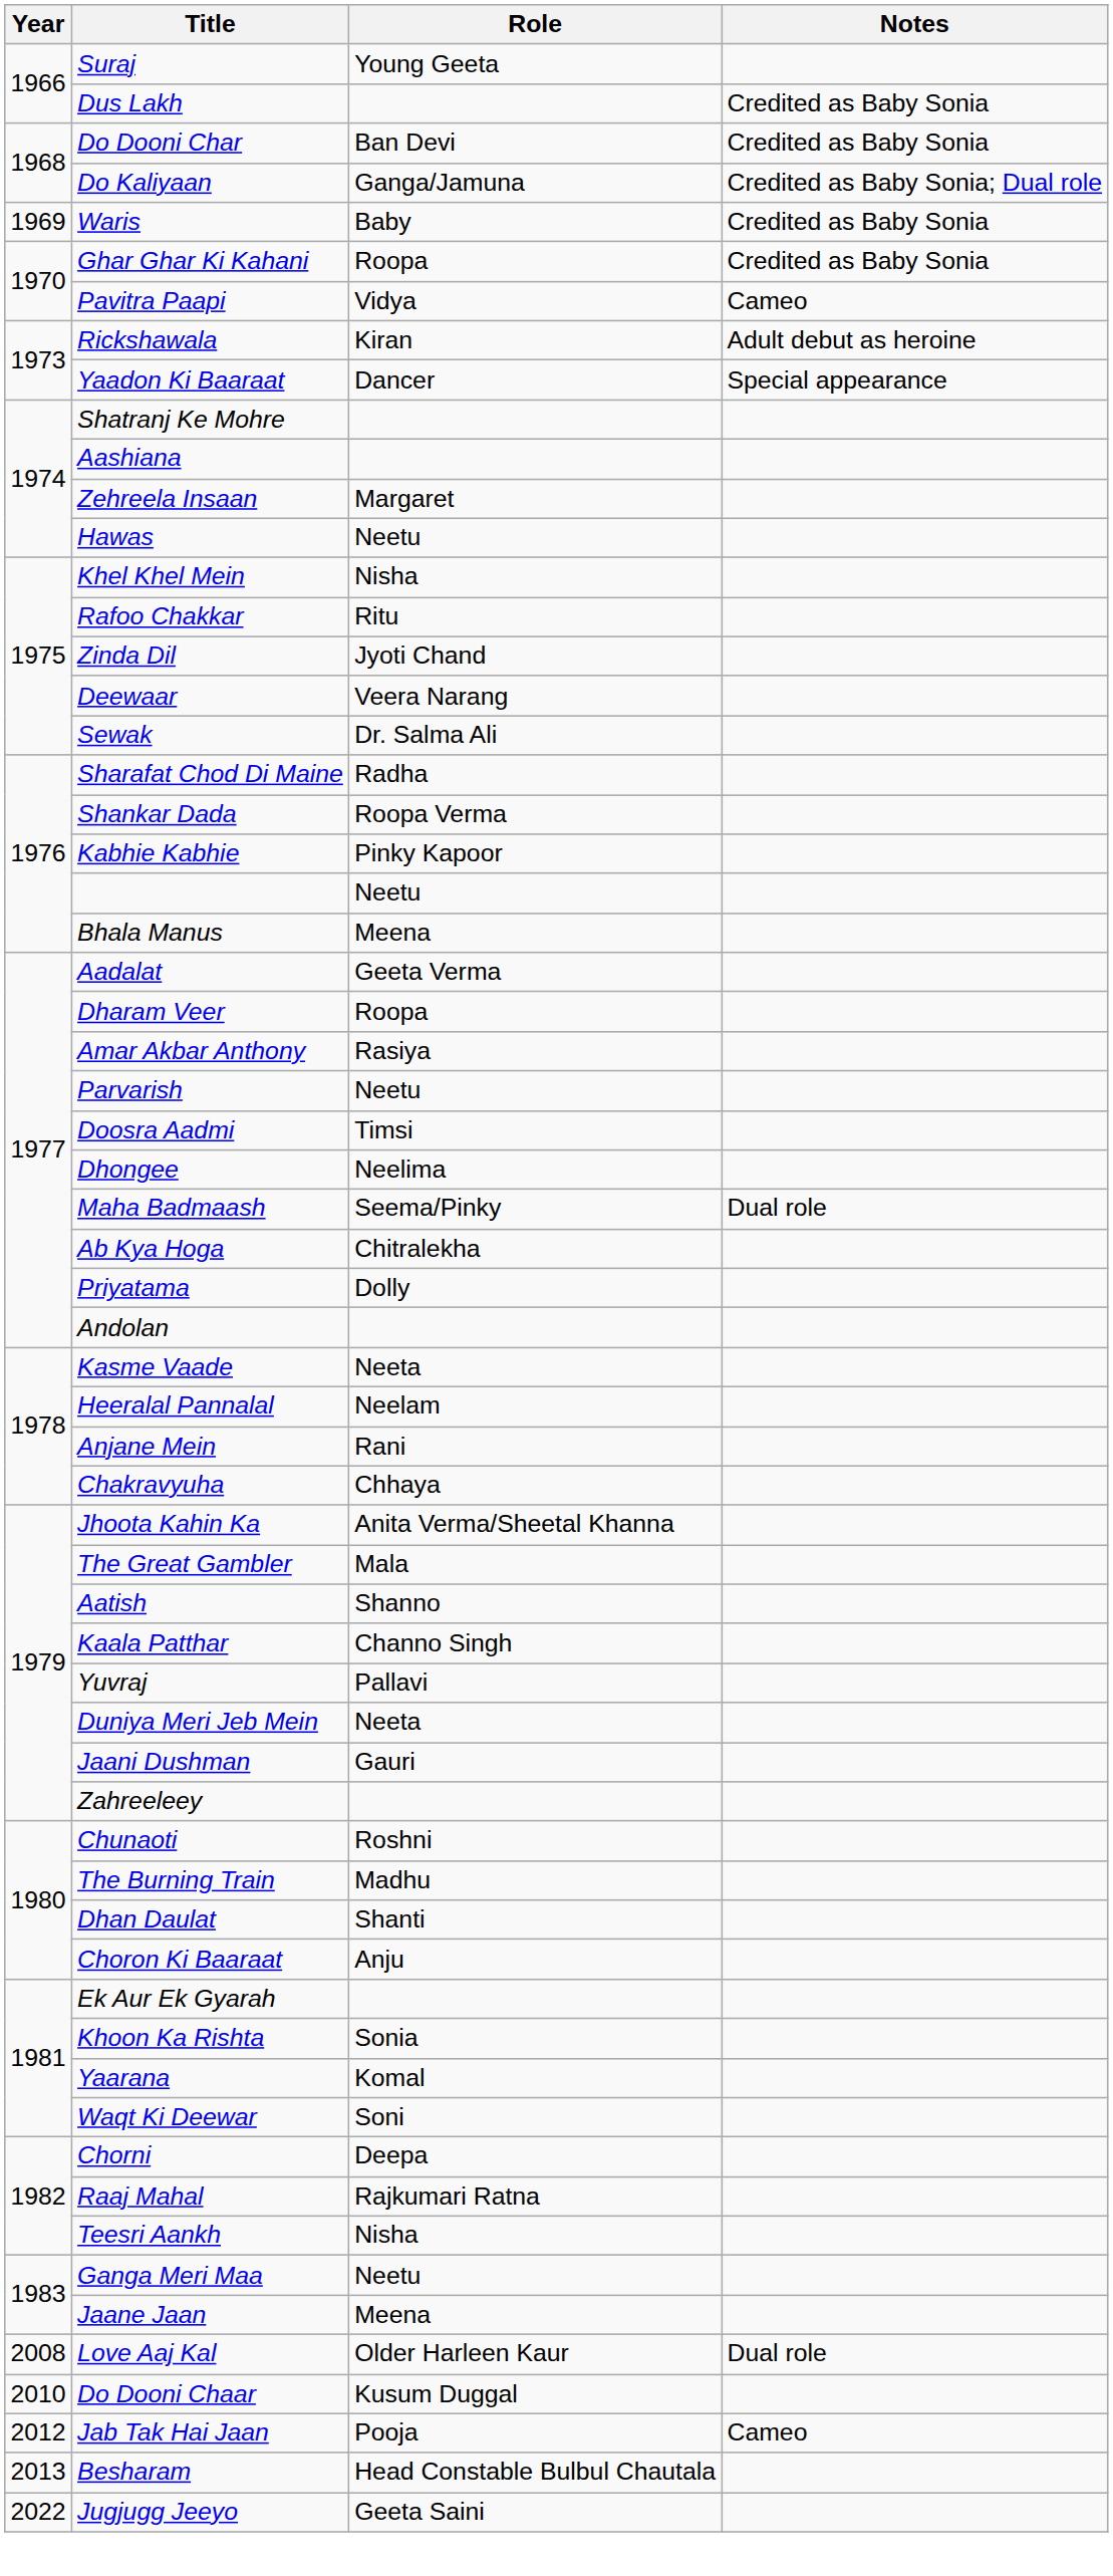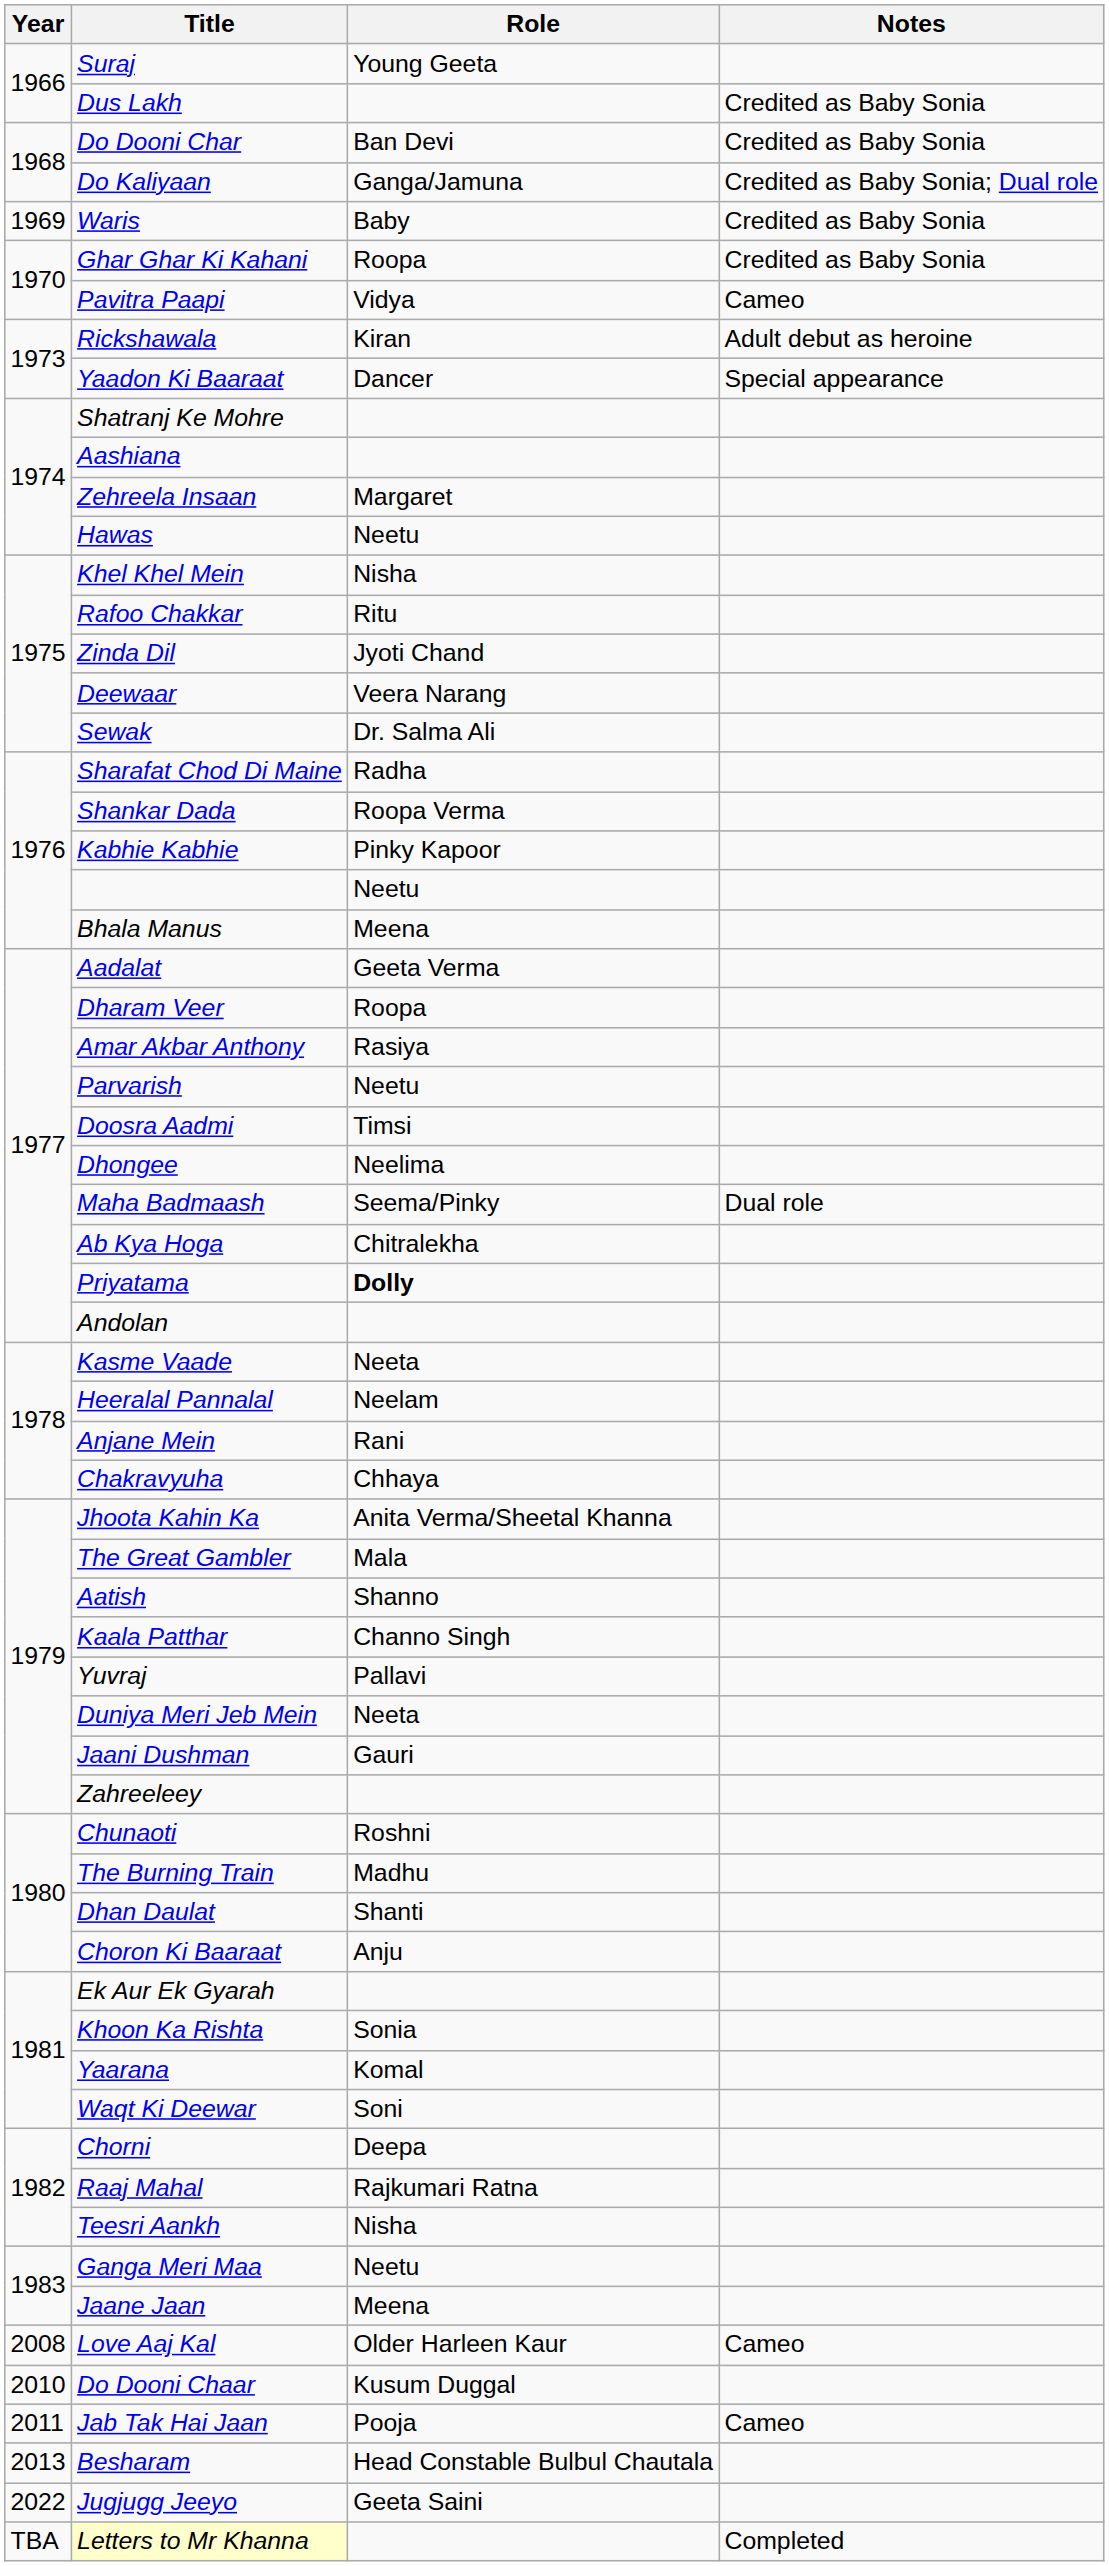Priyatama | Role: normal -> bold
Love Aaj Kal | Notes: Dual role -> Cameo
Jab Tak Hai Jaan | Year: 2012 -> 2011
+ row: TBA | Letters to Mr Khanna | Completed
